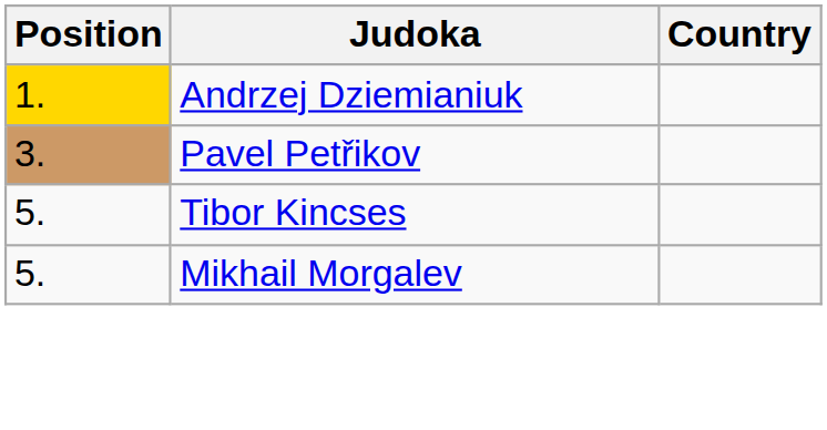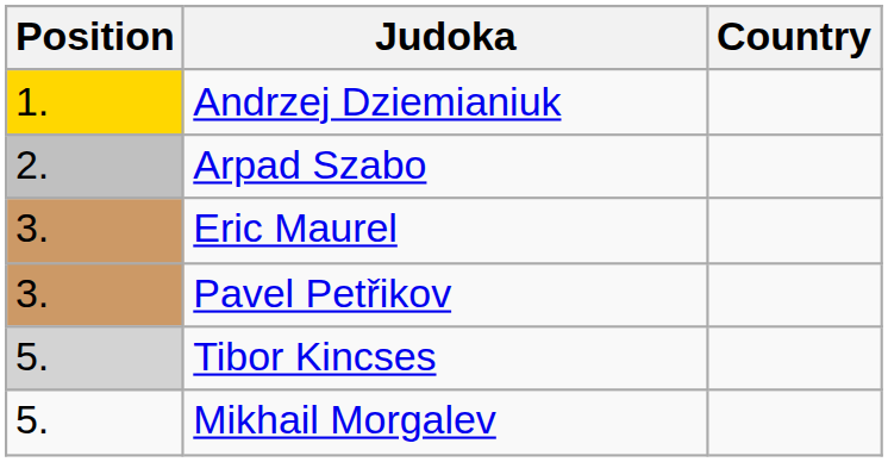+ row: 2. | Arpad Szabo
+ row: 3. | Eric Maurel
Tibor Kincses | Position: no background -> lightgrey background
